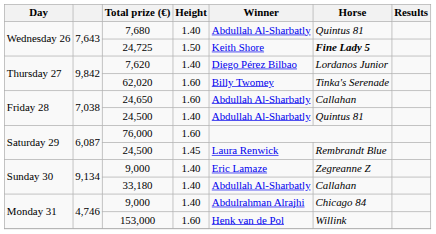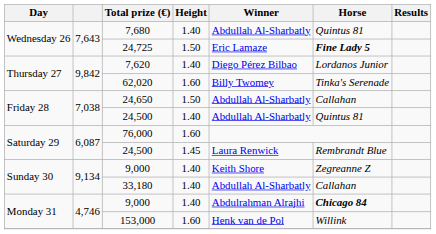24,725 | Winner: Keith Shore -> Eric Lamaze
24,650 | Height: 1.60 -> 1.50
Sunday 30 / 9,000 | Winner: Eric Lamaze -> Keith Shore
Monday 31 / 9,000 | Horse: normal -> bold
